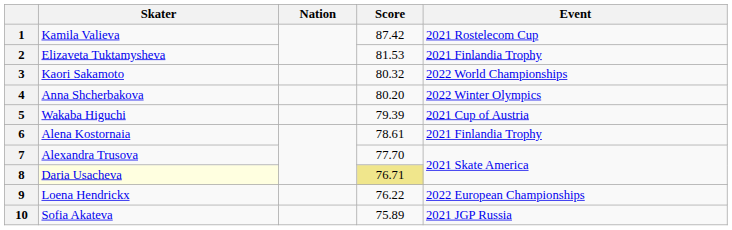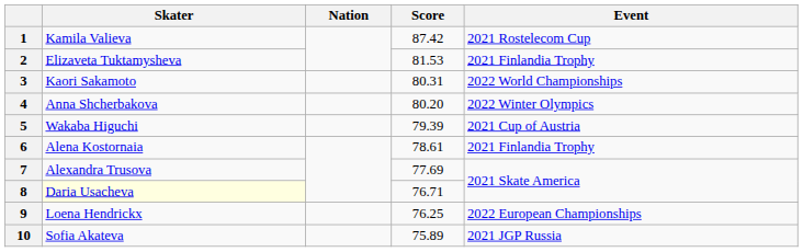3 | Score: 80.32 -> 80.31
7 | Score: 77.70 -> 77.69
8 | Score: khaki background -> no background
9 | Score: 76.22 -> 76.25
